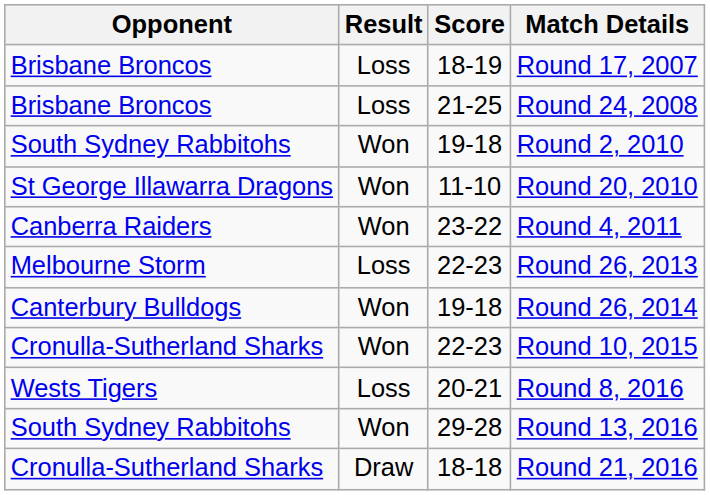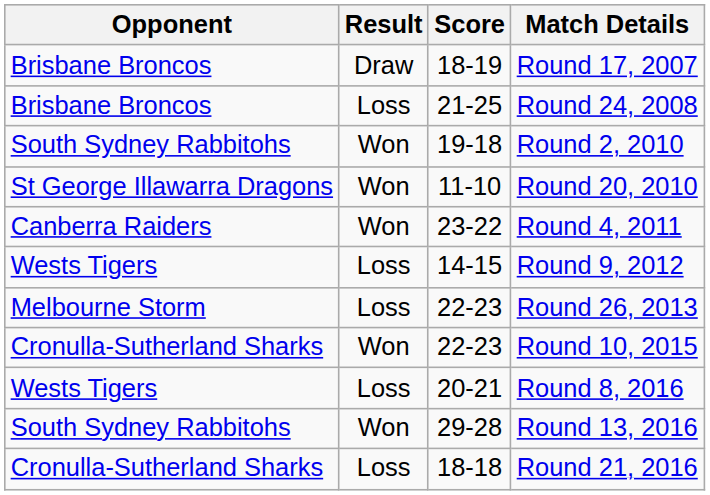Round 17, 2007 | Result: Loss -> Draw
+ row: Wests Tigers | Loss | 14-15 | Round 9, 2012
- row: Canterbury Bulldogs | Won | 19-18 | Round 26, 2014
Round 21, 2016 | Result: Draw -> Loss
